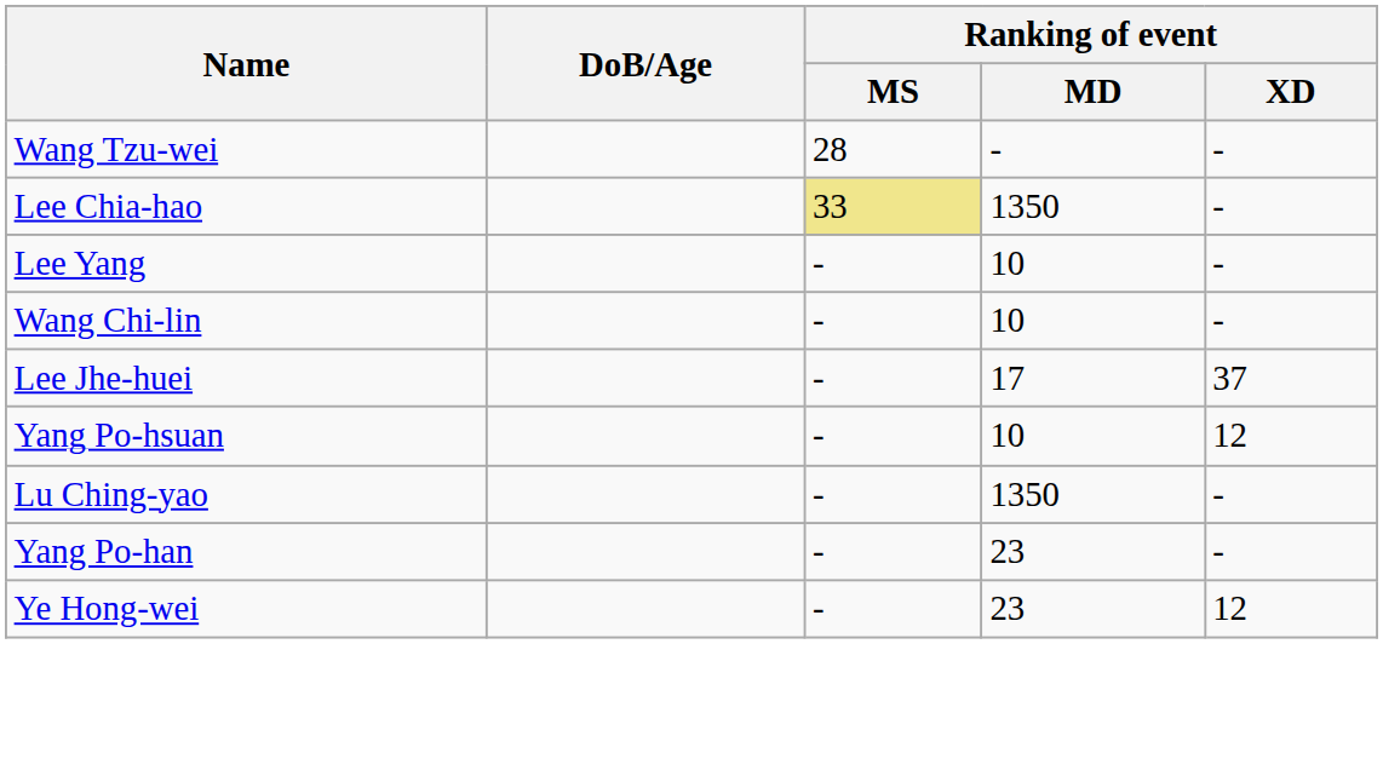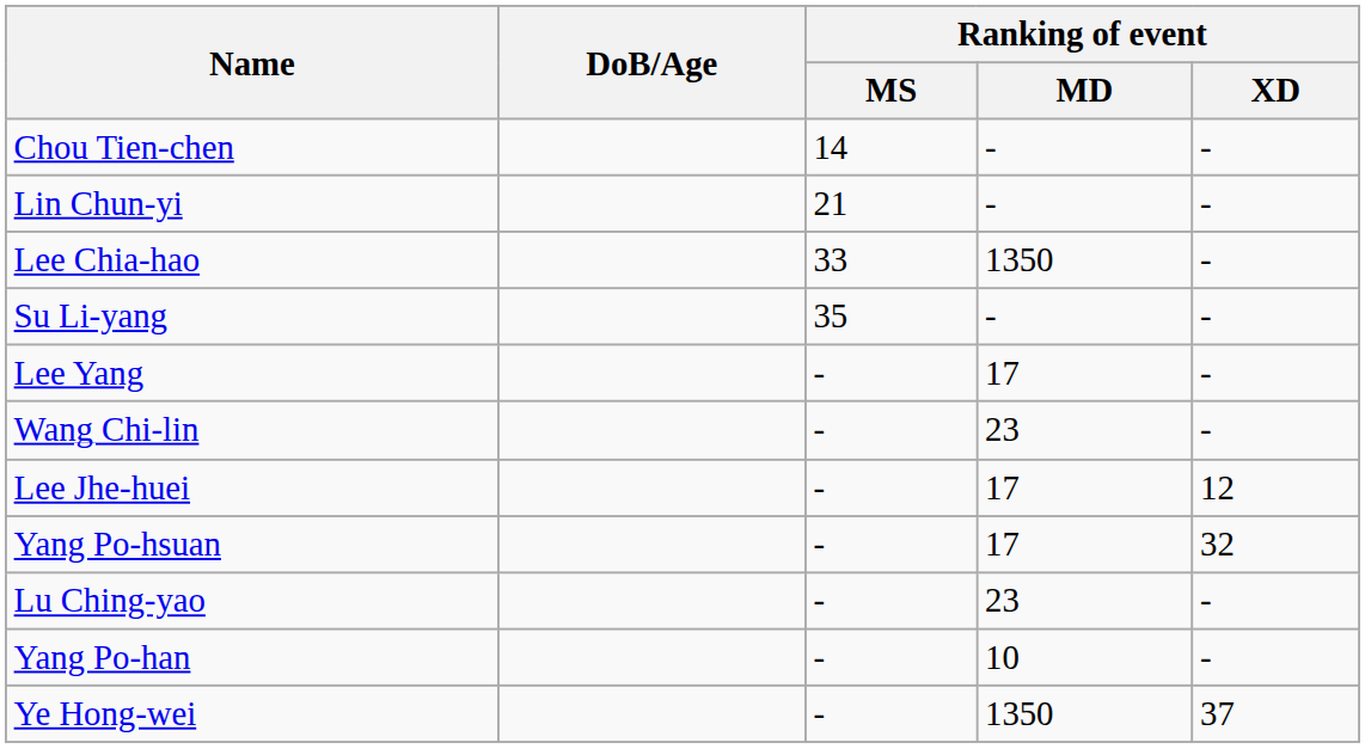+ row: Chou Tien-chen | 14 | - | -
+ row: Lin Chun-yi | 21 | - | -
- row: Wang Tzu-wei | 28 | - | -
Lee Chia-hao | Ranking of event / MS: khaki background -> no background
+ row: Su Li-yang | 35 | - | -
Lee Yang | Ranking of event / MD: 10 -> 17
Wang Chi-lin | Ranking of event / MD: 10 -> 23
Lee Jhe-huei | Ranking of event / XD: 37 -> 12
Yang Po-hsuan | Ranking of event / MD: 10 -> 17
Yang Po-hsuan | Ranking of event / XD: 12 -> 32
Lu Ching-yao | Ranking of event / MD: 1350 -> 23
Yang Po-han | Ranking of event / MD: 23 -> 10
Ye Hong-wei | Ranking of event / MD: 23 -> 1350
Ye Hong-wei | Ranking of event / XD: 12 -> 37
